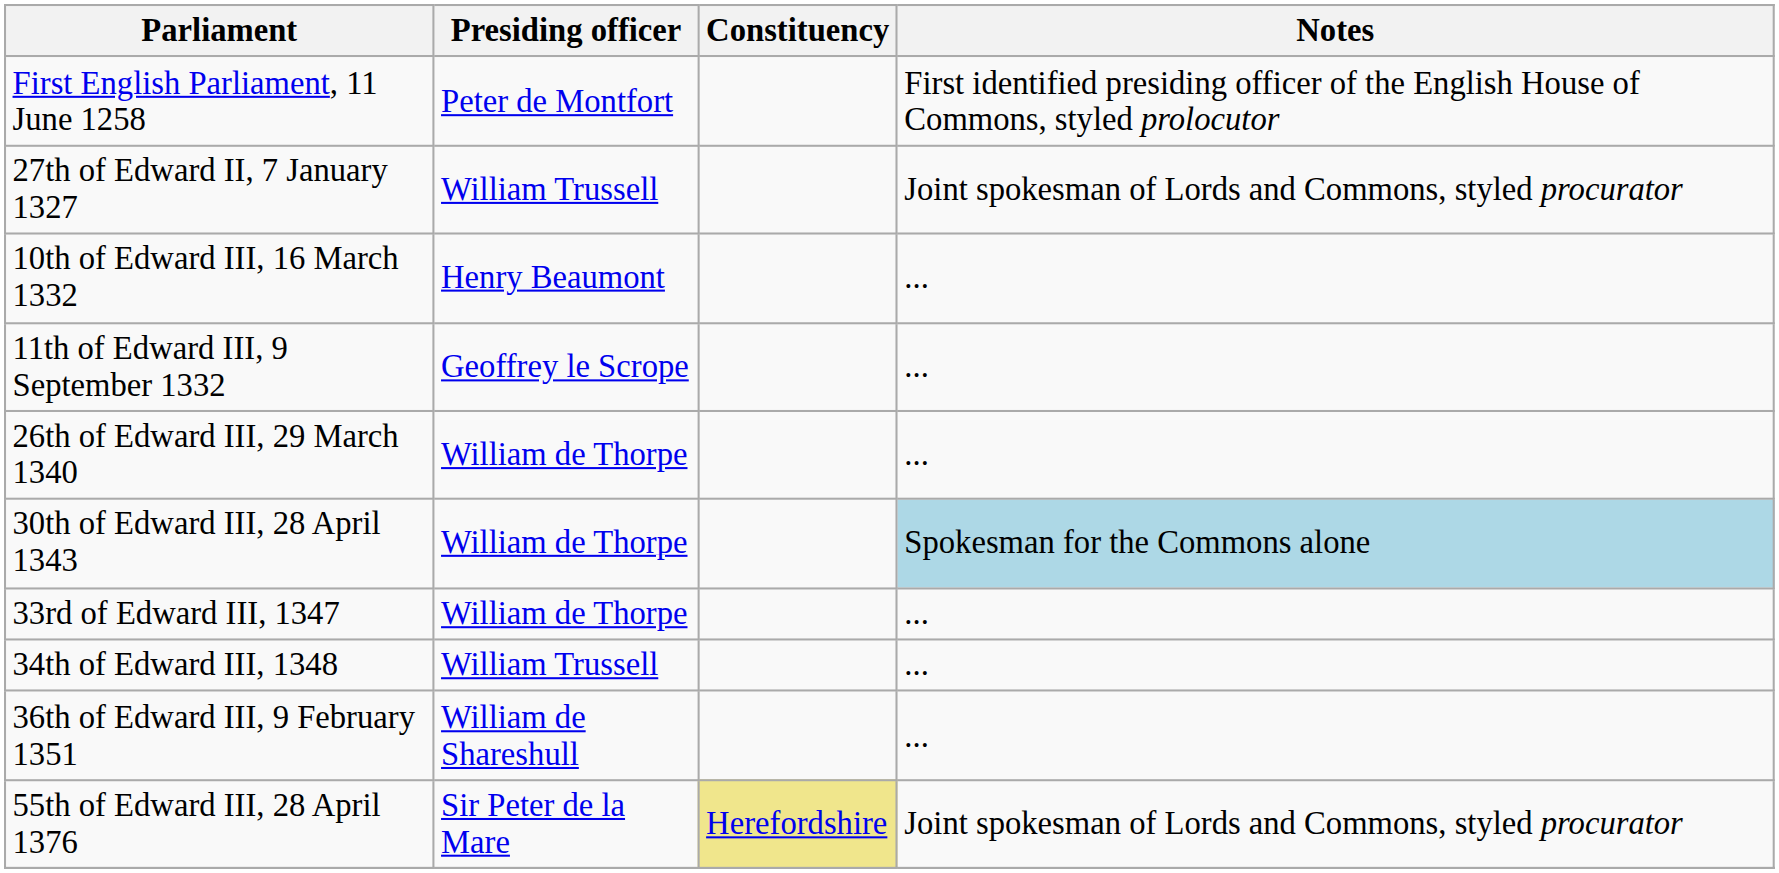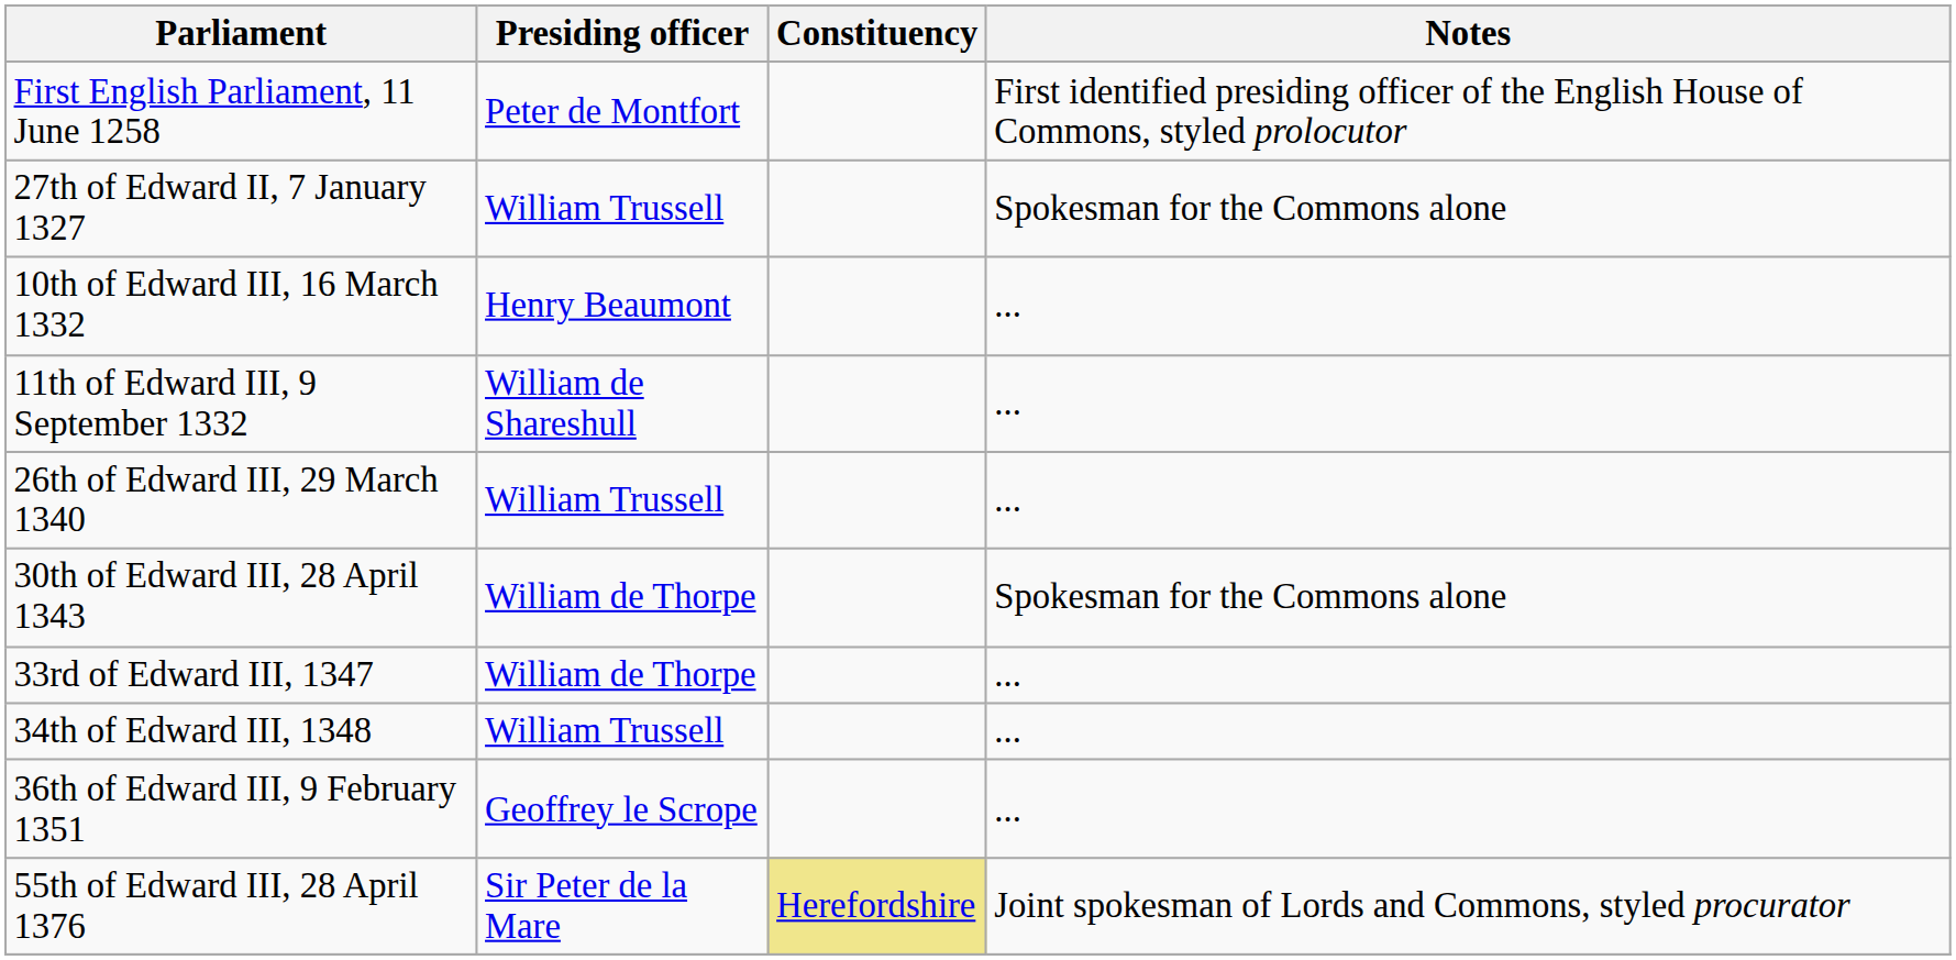27th of Edward II, 7 January 1327 | Notes: Joint spokesman of Lords and Commons, styled procurator -> Spokesman for the Commons alone
11th of Edward III, 9 September 1332 | Presiding officer: Geoffrey le Scrope -> William de Shareshull
26th of Edward III, 29 March 1340 | Presiding officer: William de Thorpe -> William Trussell
30th of Edward III, 28 April 1343 | Notes: lightblue background -> no background
36th of Edward III, 9 February 1351 | Presiding officer: William de Shareshull -> Geoffrey le Scrope
